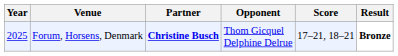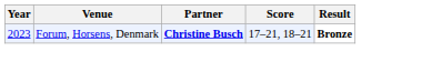- column: Opponent | Thom Gicquel Delphine Delrue
Forum, Horsens, Denmark | Year: 2025 -> 2023
